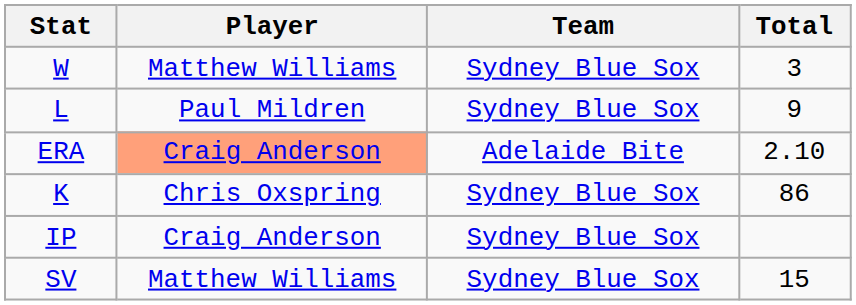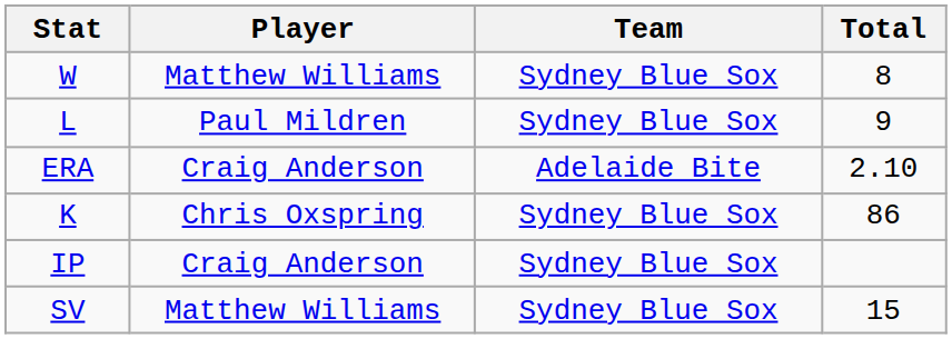W | Total: 3 -> 8
ERA | Player: lightsalmon background -> no background
